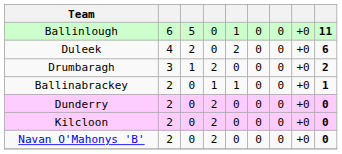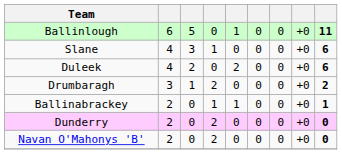+ row: Slane | 4 | 3 | 1 | 0 | 0 | 0 | +0 | 6
- row: Kilcloon | 2 | 0 | 2 | 0 | 0 | 0 | +0 | 0
